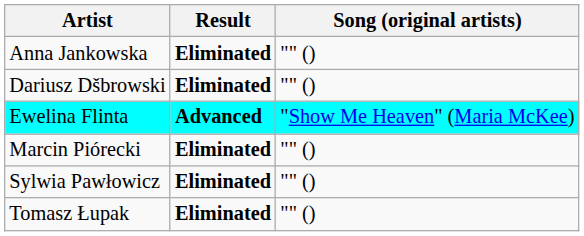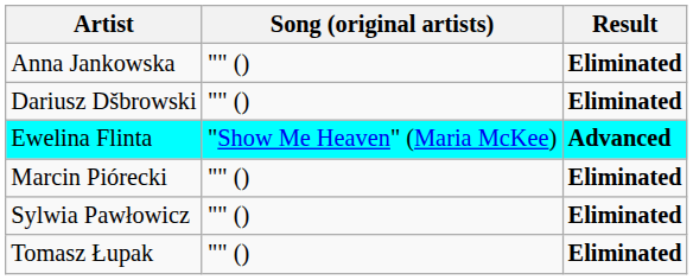columns swapped: Song (original artists) <-> Result
